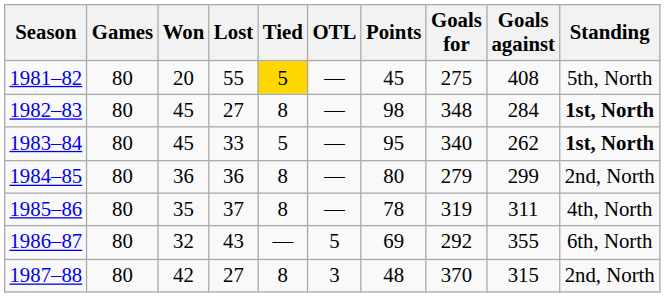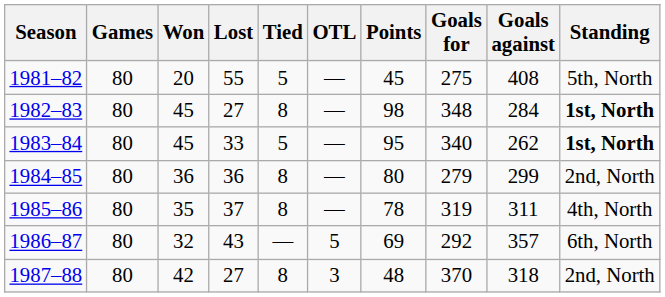1981–82 | Tied: gold background -> no background
1986–87 | Goals against: 355 -> 357
1987–88 | Goals against: 315 -> 318
